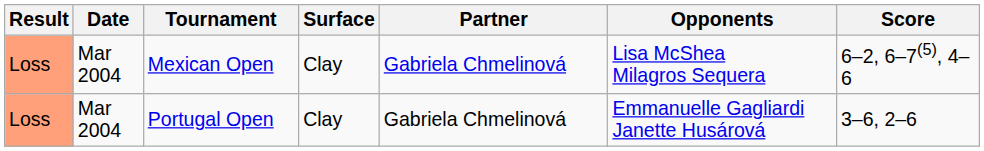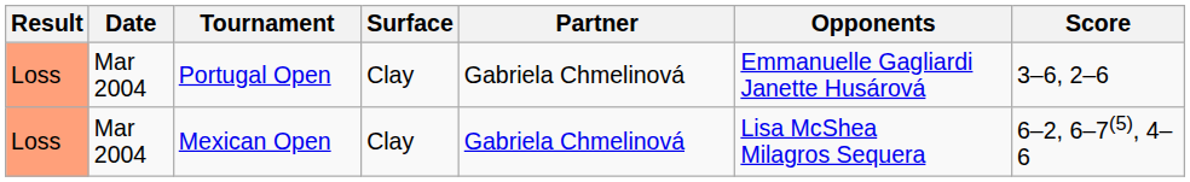rows swapped: Mexican Open <-> Portugal Open
